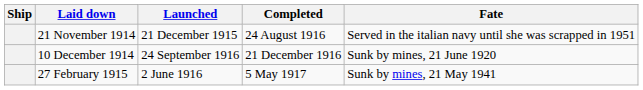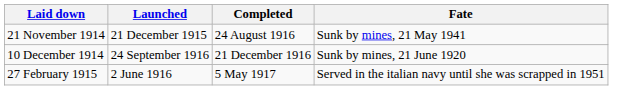- column: Ship
21 November 1914 | Fate: Served in the italian navy until she was scrapped in 1951 -> Sunk by mines, 21 May 1941
27 February 1915 | Fate: Sunk by mines, 21 May 1941 -> Served in the italian navy until she was scrapped in 1951
